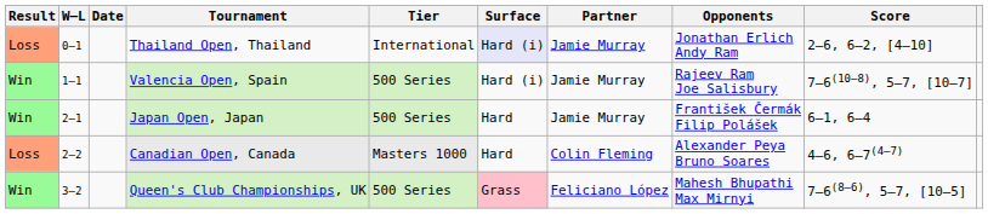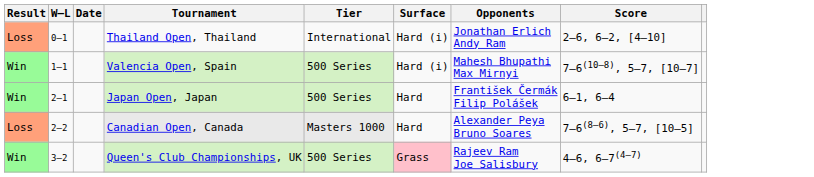- column: Partner | Jamie Murray | Jamie Murray | Jamie Murray | Colin Fleming | Feliciano López
Thailand Open, Thailand | Surface: lavender background -> no background
Valencia Open, Spain | Opponents: Rajeev Ram Joe Salisbury -> Mahesh Bhupathi Max Mirnyi
Canadian Open, Canada | Score: 4–6, 6–7(4–7) -> 7–6(8–6), 5–7, [10–5]
Queen's Club Championships, UK | Opponents: Mahesh Bhupathi Max Mirnyi -> Rajeev Ram Joe Salisbury
Queen's Club Championships, UK | Score: 7–6(8–6), 5–7, [10–5] -> 4–6, 6–7(4–7)
